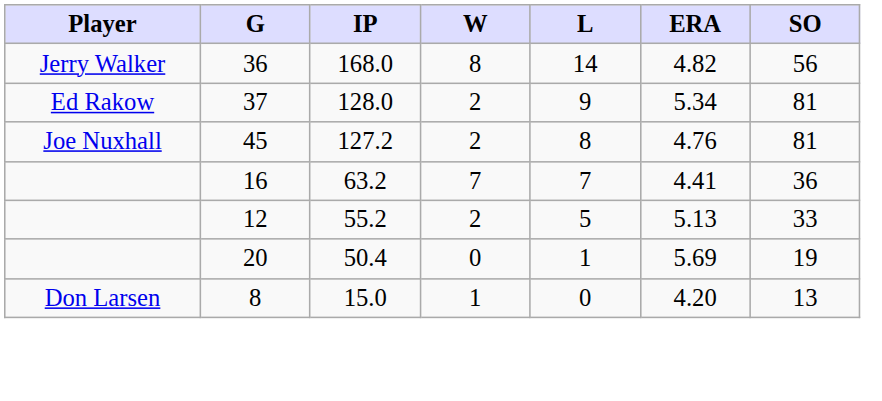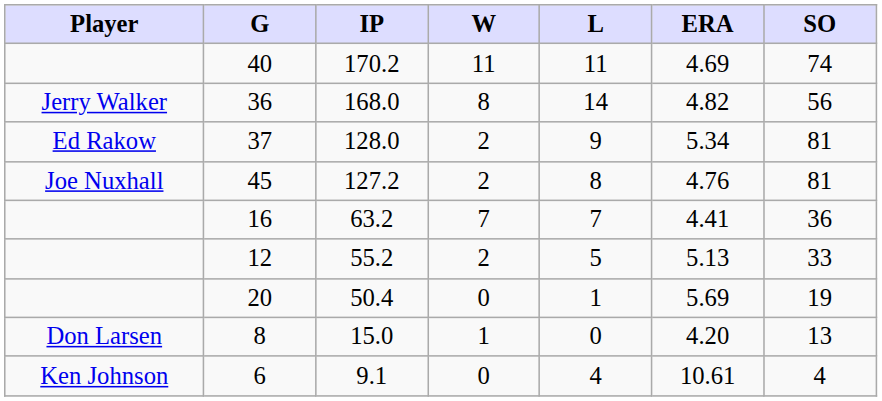+ row: 40 | 170.2 | 11 | 11 | 4.69 | 74
+ row: Ken Johnson | 6 | 9.1 | 0 | 4 | 10.61 | 4
